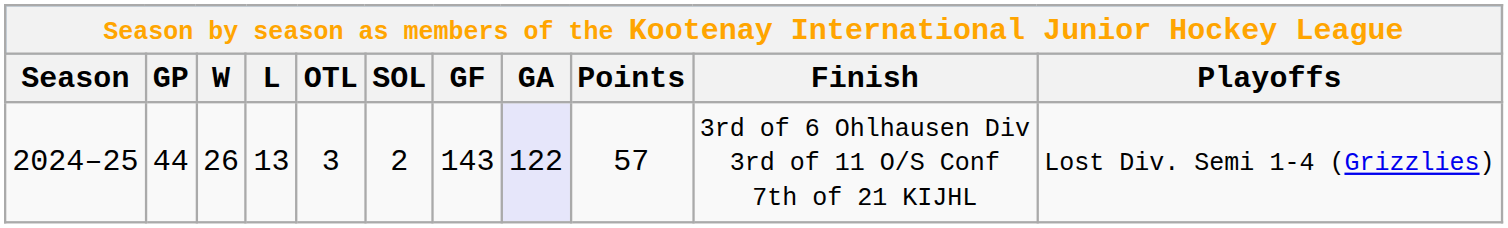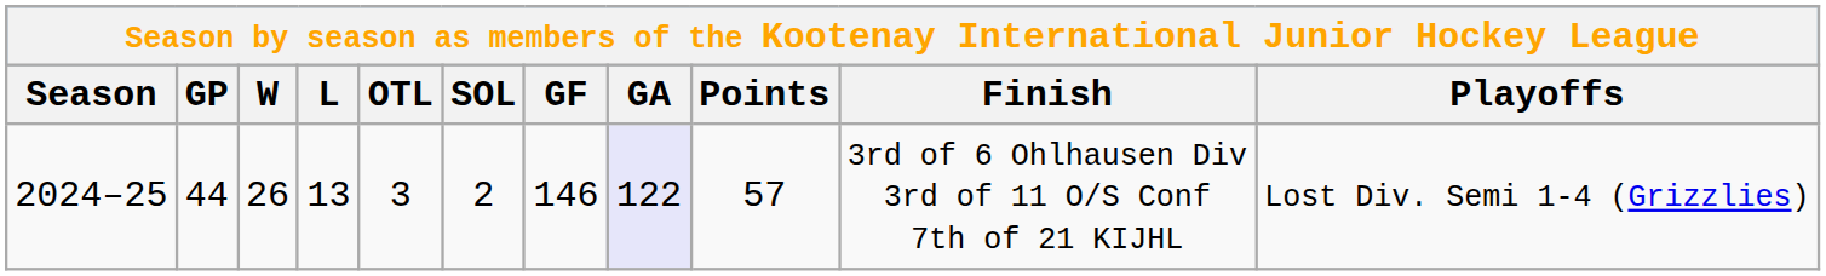2024–25 | GF: 143 -> 146
